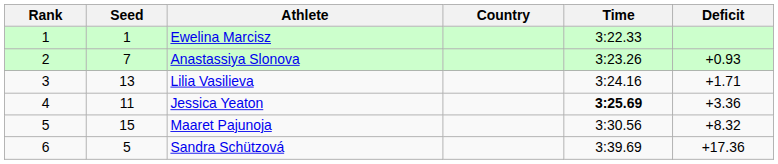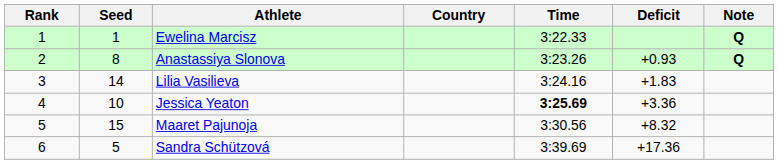+ column: Note | Q | Q
Anastassiya Slonova | Seed: 7 -> 8
Lilia Vasilieva | Seed: 13 -> 14
Lilia Vasilieva | Deficit: +1.71 -> +1.83
Jessica Yeaton | Seed: 11 -> 10
